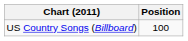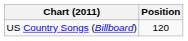US Country Songs (Billboard) | Position: 100 -> 120
